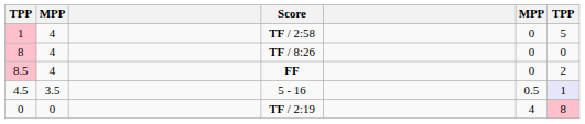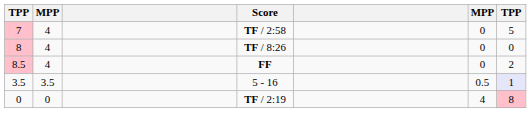TF / 2:58 | column 1: 1 -> 7
5 - 16 | column 1: 4.5 -> 3.5
